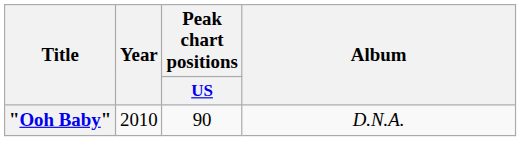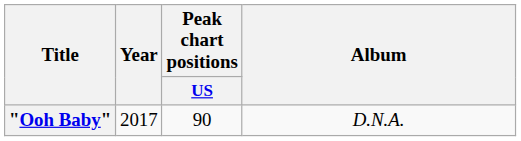"Ooh Baby" | Year: 2010 -> 2017
